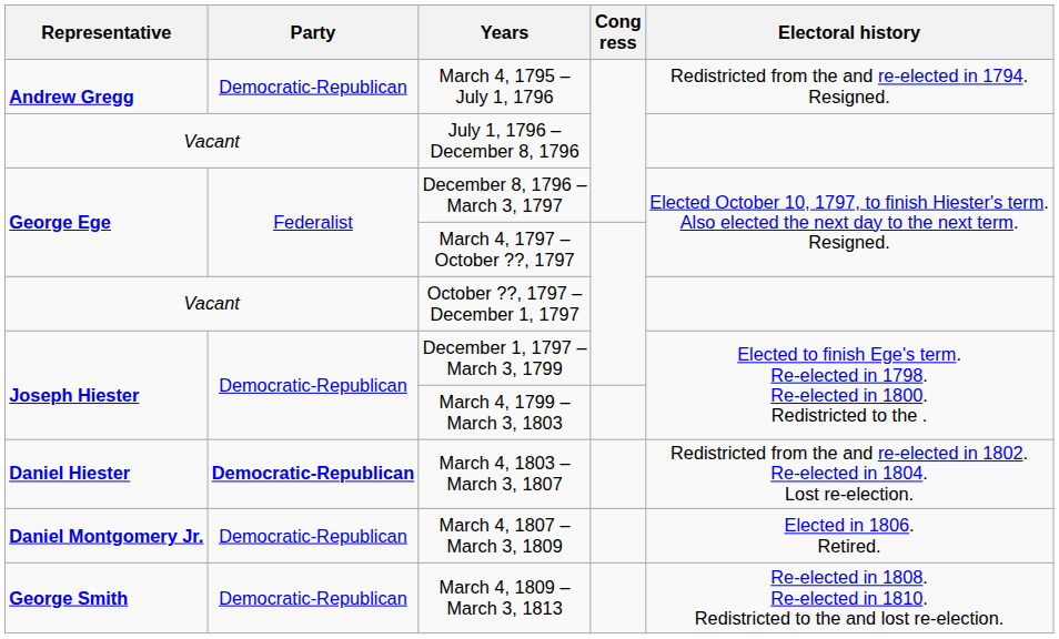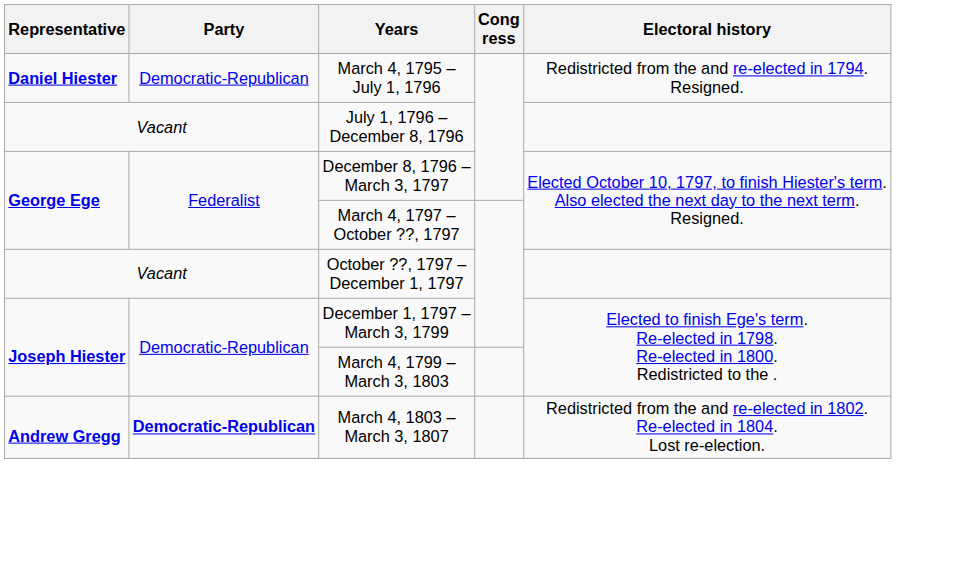March 4, 1795 – July 1, 1796 | Representative: Andrew Gregg -> Daniel Hiester
March 4, 1803 – March 3, 1807 | Representative: Daniel Hiester -> Andrew Gregg
- row: Daniel Montgomery Jr. | Democratic-Republican | March 4, 1807 – March 3, 1809 | Elected in 1806. Retired.
- row: George Smith | Democratic-Republican | March 4, 1809 – March 3, 1813 | Re-elected in 1808. Re-elected in 1810. Redistricted to the and lost re-election.
